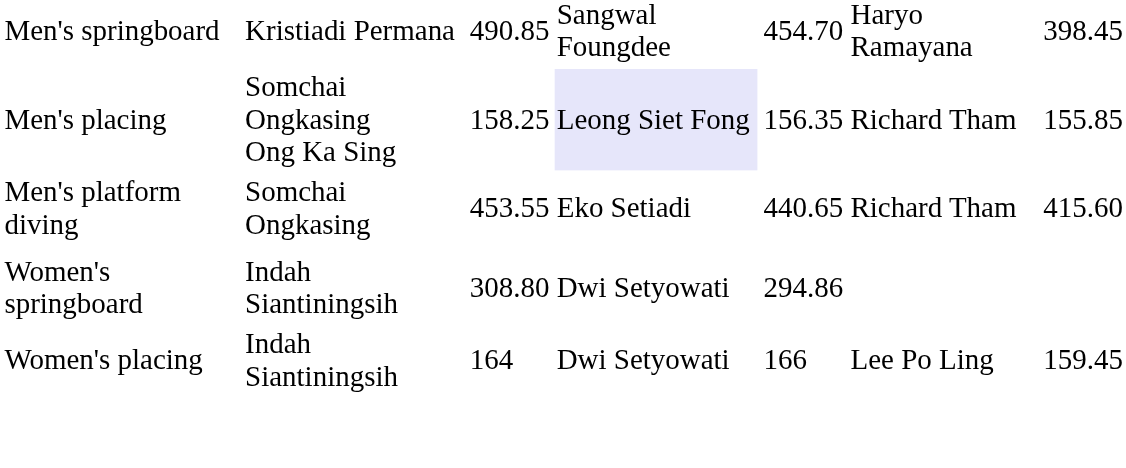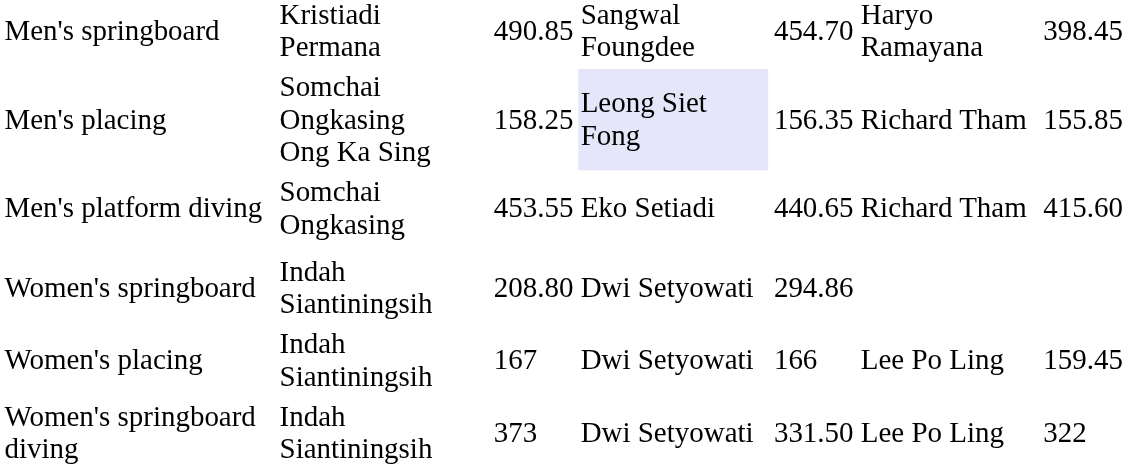Women's springboard | column 3: 308.80 -> 208.80
Women's placing | column 3: 164 -> 167
+ row: Women's springboard diving | Indah Siantiningsih | 373 | Dwi Setyowati | 331.50 | Lee Po Ling | 322
